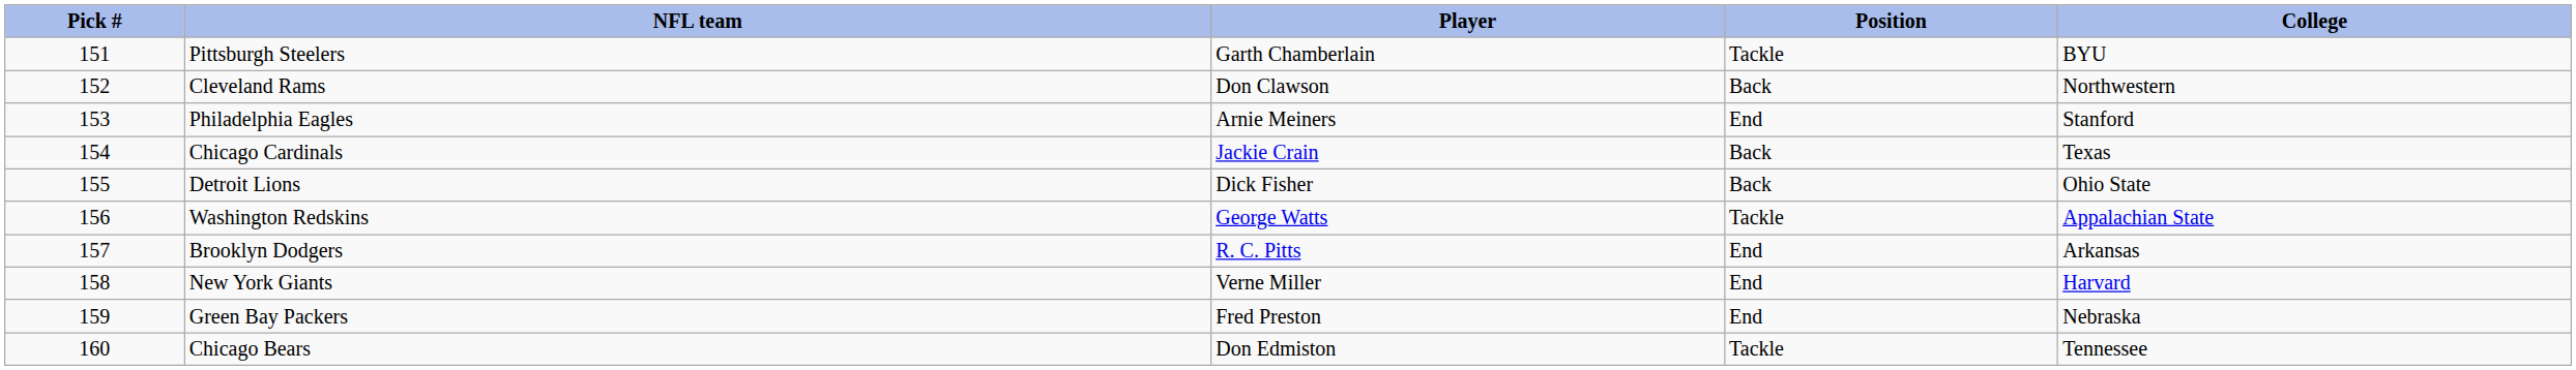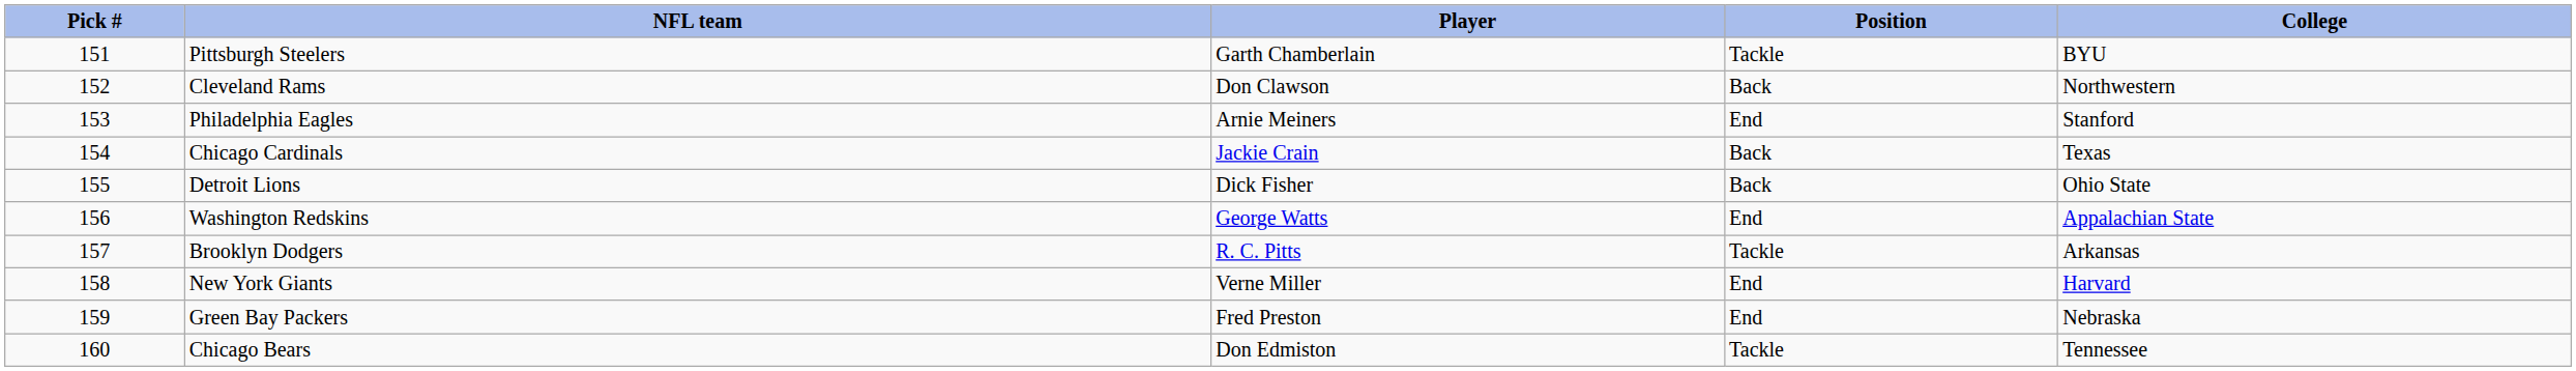Washington Redskins | Position: Tackle -> End
Brooklyn Dodgers | Position: End -> Tackle
